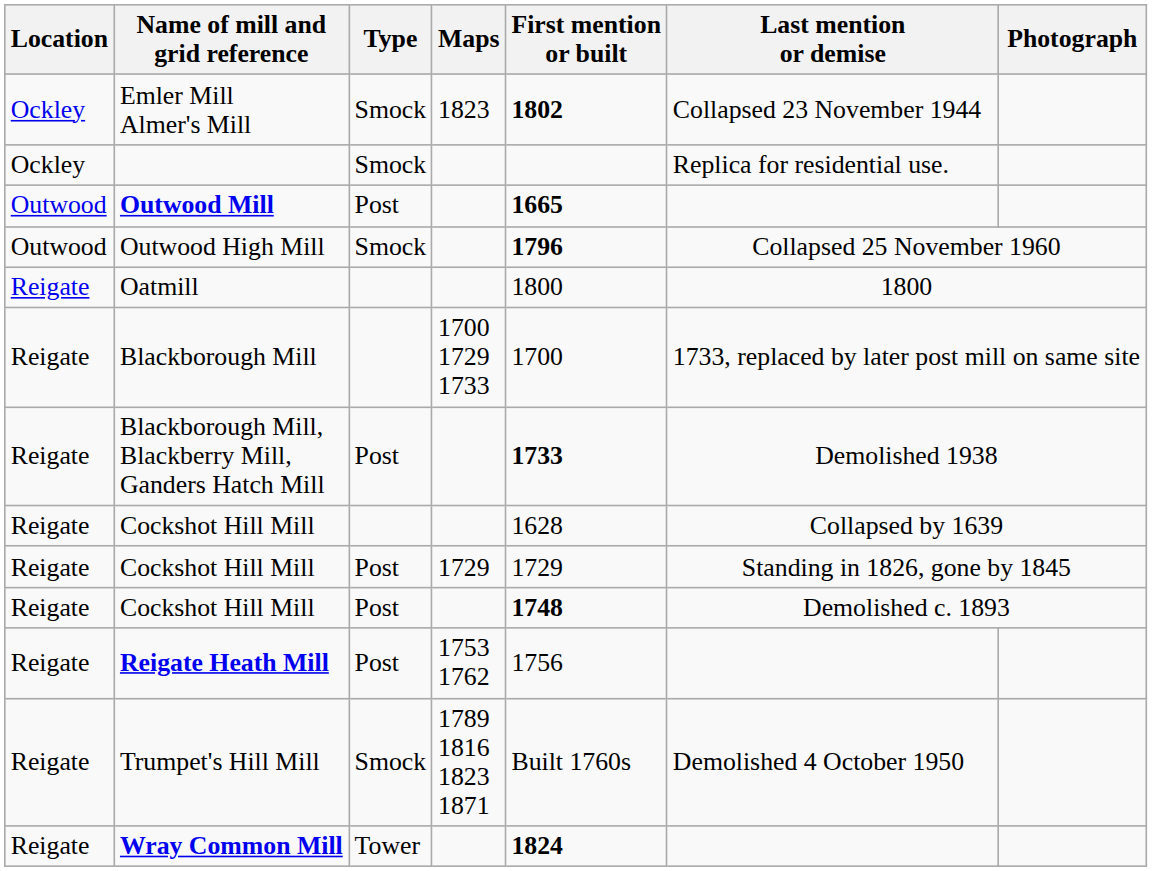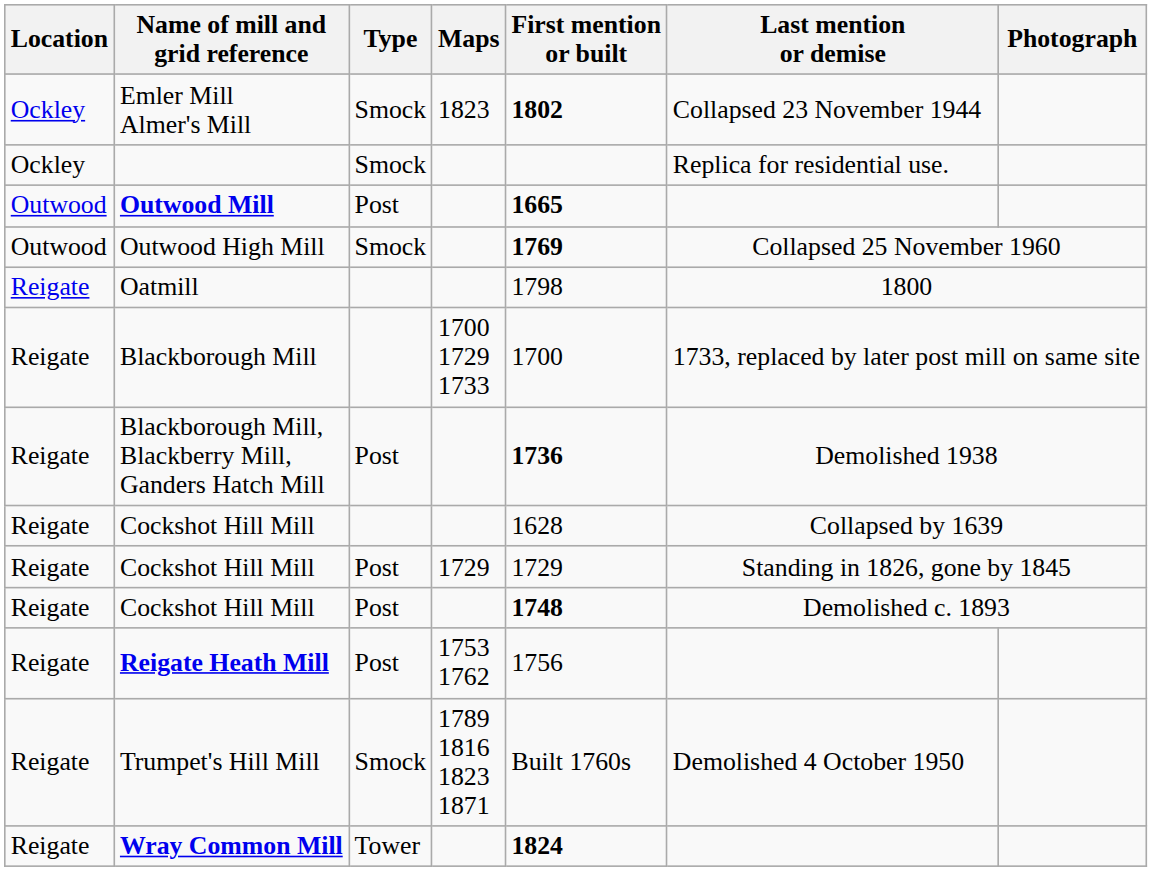Outwood High Mill | First mention or built: 1796 -> 1769
Oatmill | First mention or built: 1800 -> 1798
Blackborough Mill, Blackberry Mill, Ganders Hatch Mill | First mention or built: 1733 -> 1736
